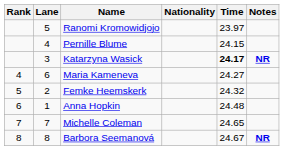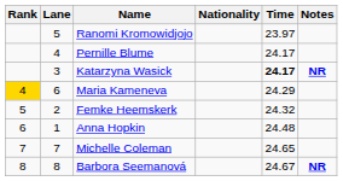Pernille Blume | Time: 24.15 -> 24.17
Maria Kameneva | Rank: no background -> gold background
Maria Kameneva | Time: 24.27 -> 24.29
